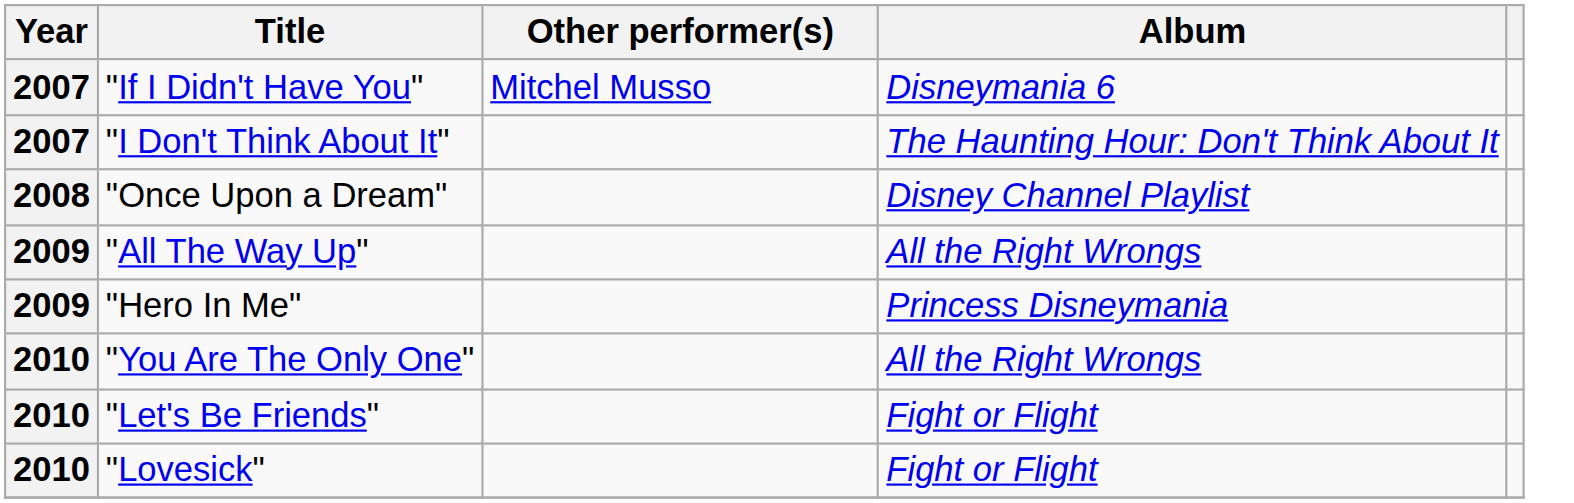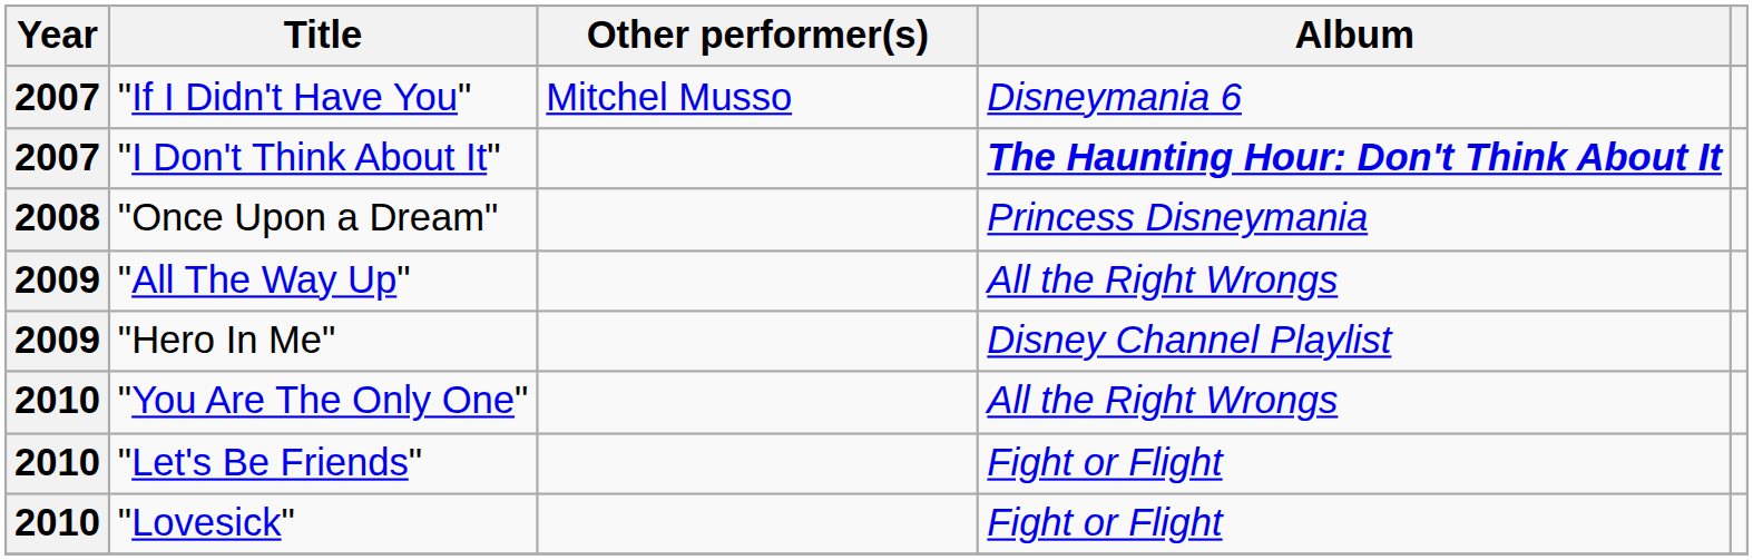"I Don't Think About It" | Album: normal -> bold
"Once Upon a Dream" | Album: Disney Channel Playlist -> Princess Disneymania
"Hero In Me" | Album: Princess Disneymania -> Disney Channel Playlist
